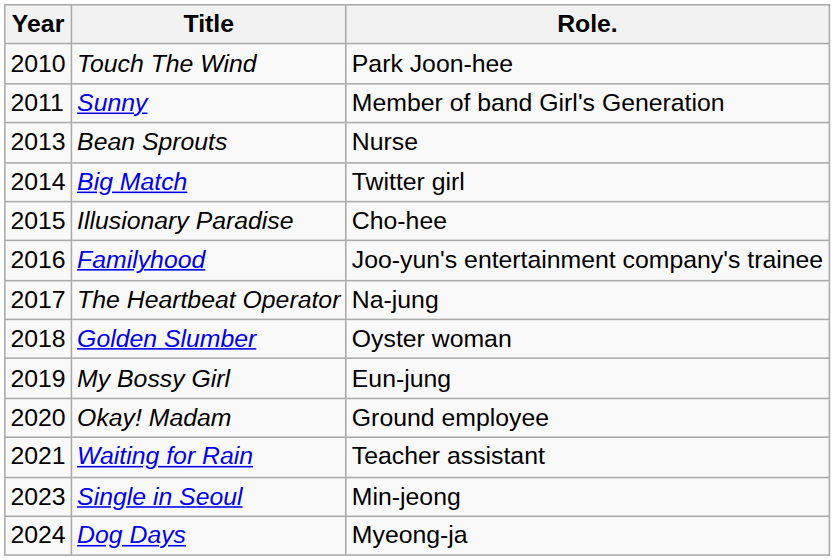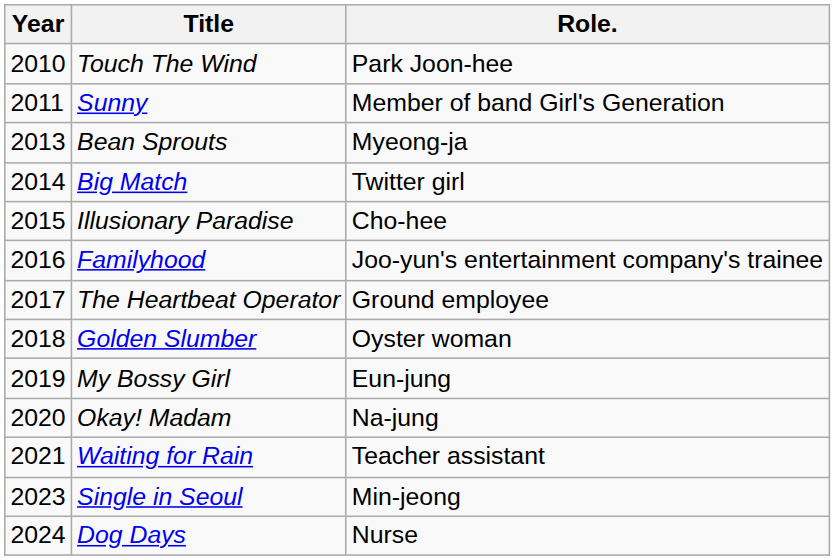Bean Sprouts | Role.: Nurse -> Myeong-ja
The Heartbeat Operator | Role.: Na-jung -> Ground employee
Okay! Madam | Role.: Ground employee -> Na-jung
Dog Days | Role.: Myeong-ja -> Nurse
